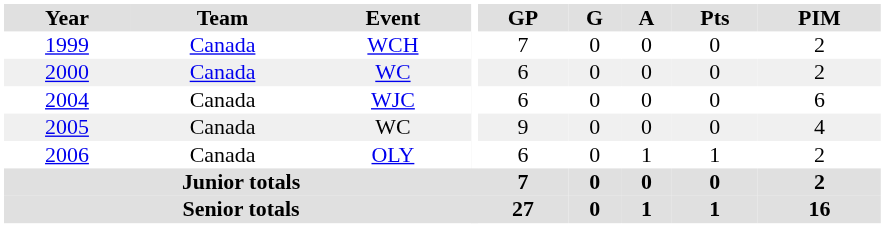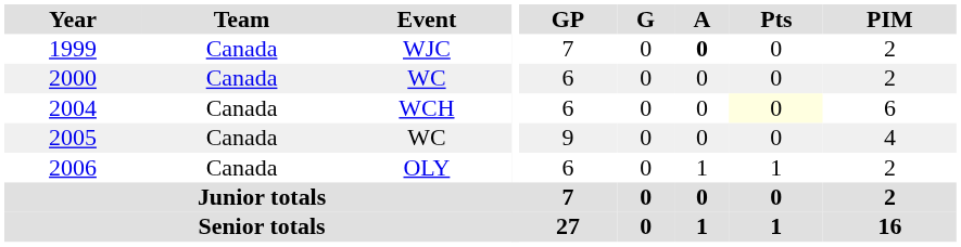1999 | Event: WCH -> WJC
1999 | A: normal -> bold
2004 | Event: WJC -> WCH
2004 | Pts: no background -> lightyellow background
